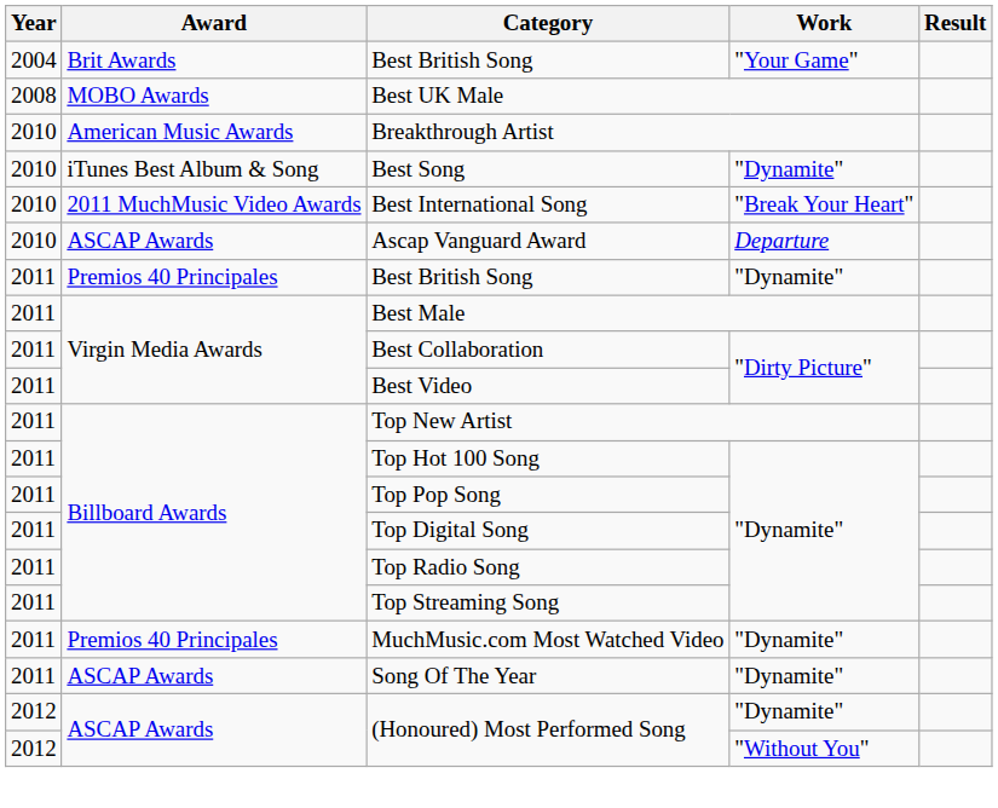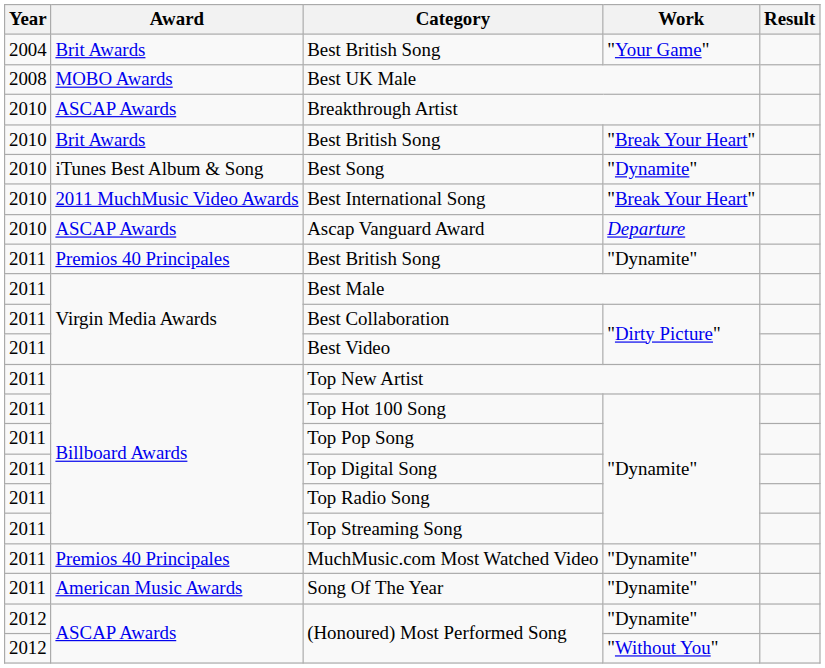Breakthrough Artist | Award: American Music Awards -> ASCAP Awards
+ row: 2010 | Brit Awards | Best British Song | "Break Your Heart"
Song Of The Year | Award: ASCAP Awards -> American Music Awards
